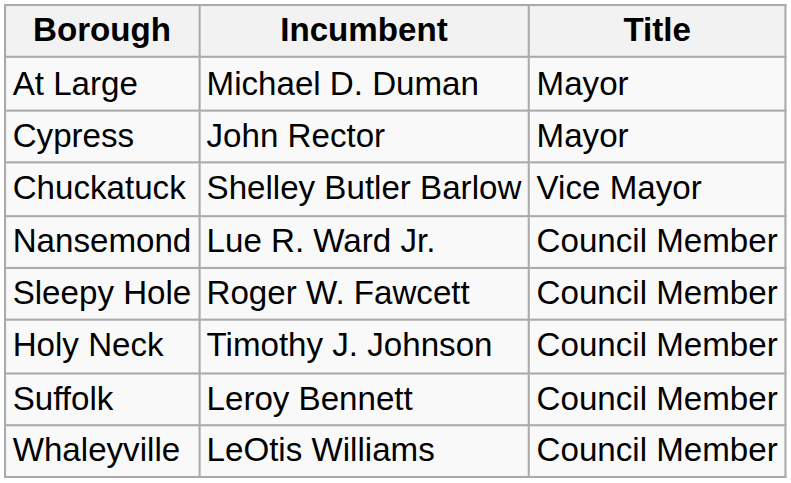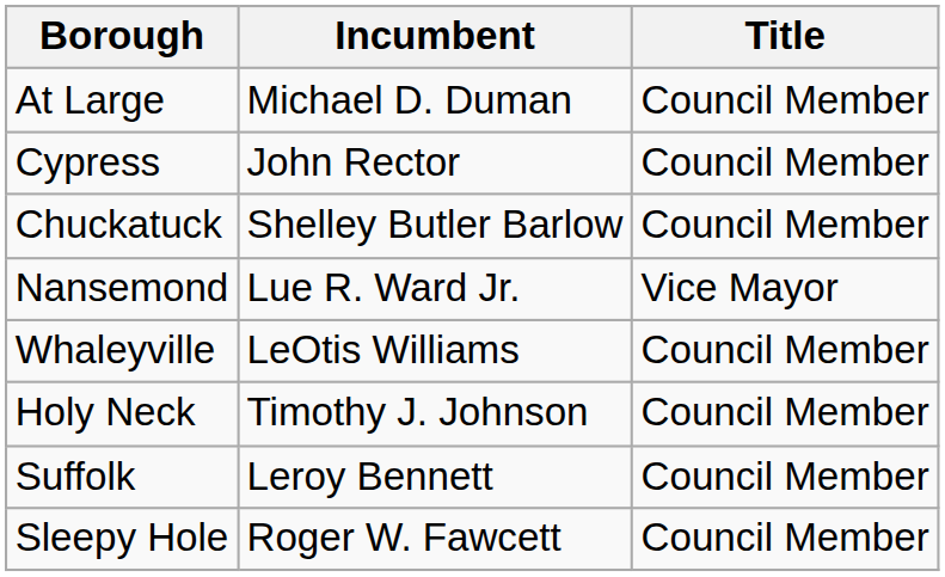At Large | Title: Mayor -> Council Member
Cypress | Title: Mayor -> Council Member
Chuckatuck | Title: Vice Mayor -> Council Member
Nansemond | Title: Council Member -> Vice Mayor
rows swapped: Sleepy Hole <-> Whaleyville
